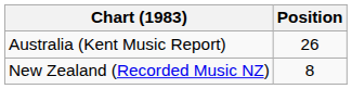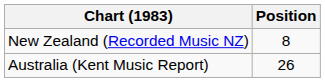rows swapped: Australia (Kent Music Report) <-> New Zealand (Recorded Music NZ)
